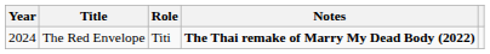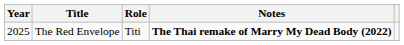The Red Envelope | Year: 2024 -> 2025
